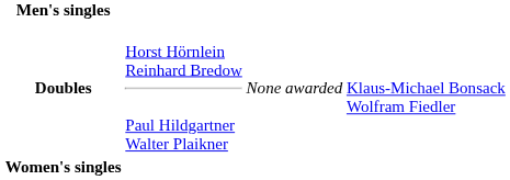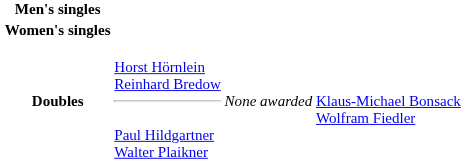rows swapped: Women's singles <-> Doubles
